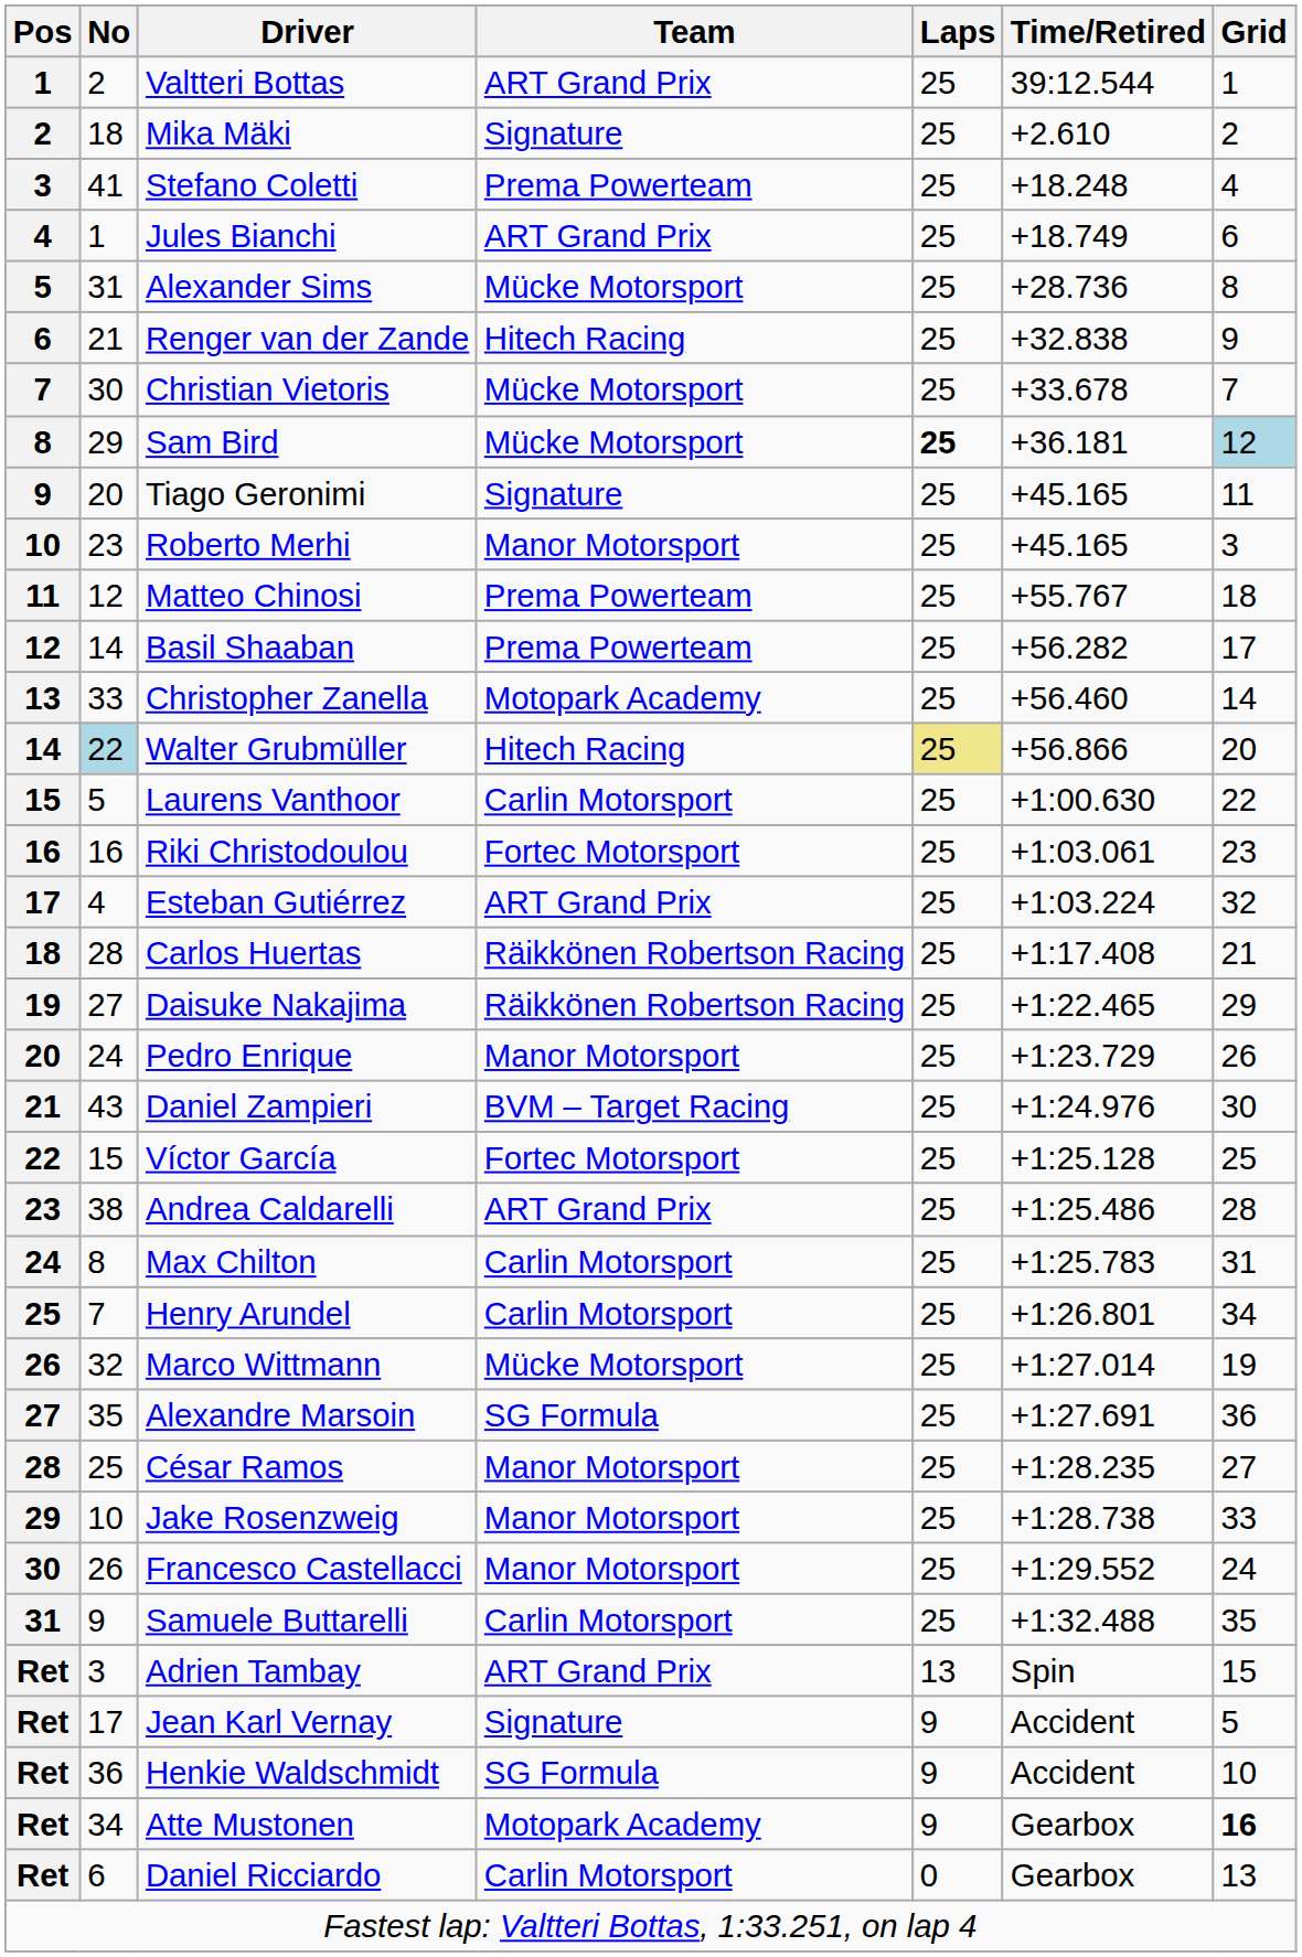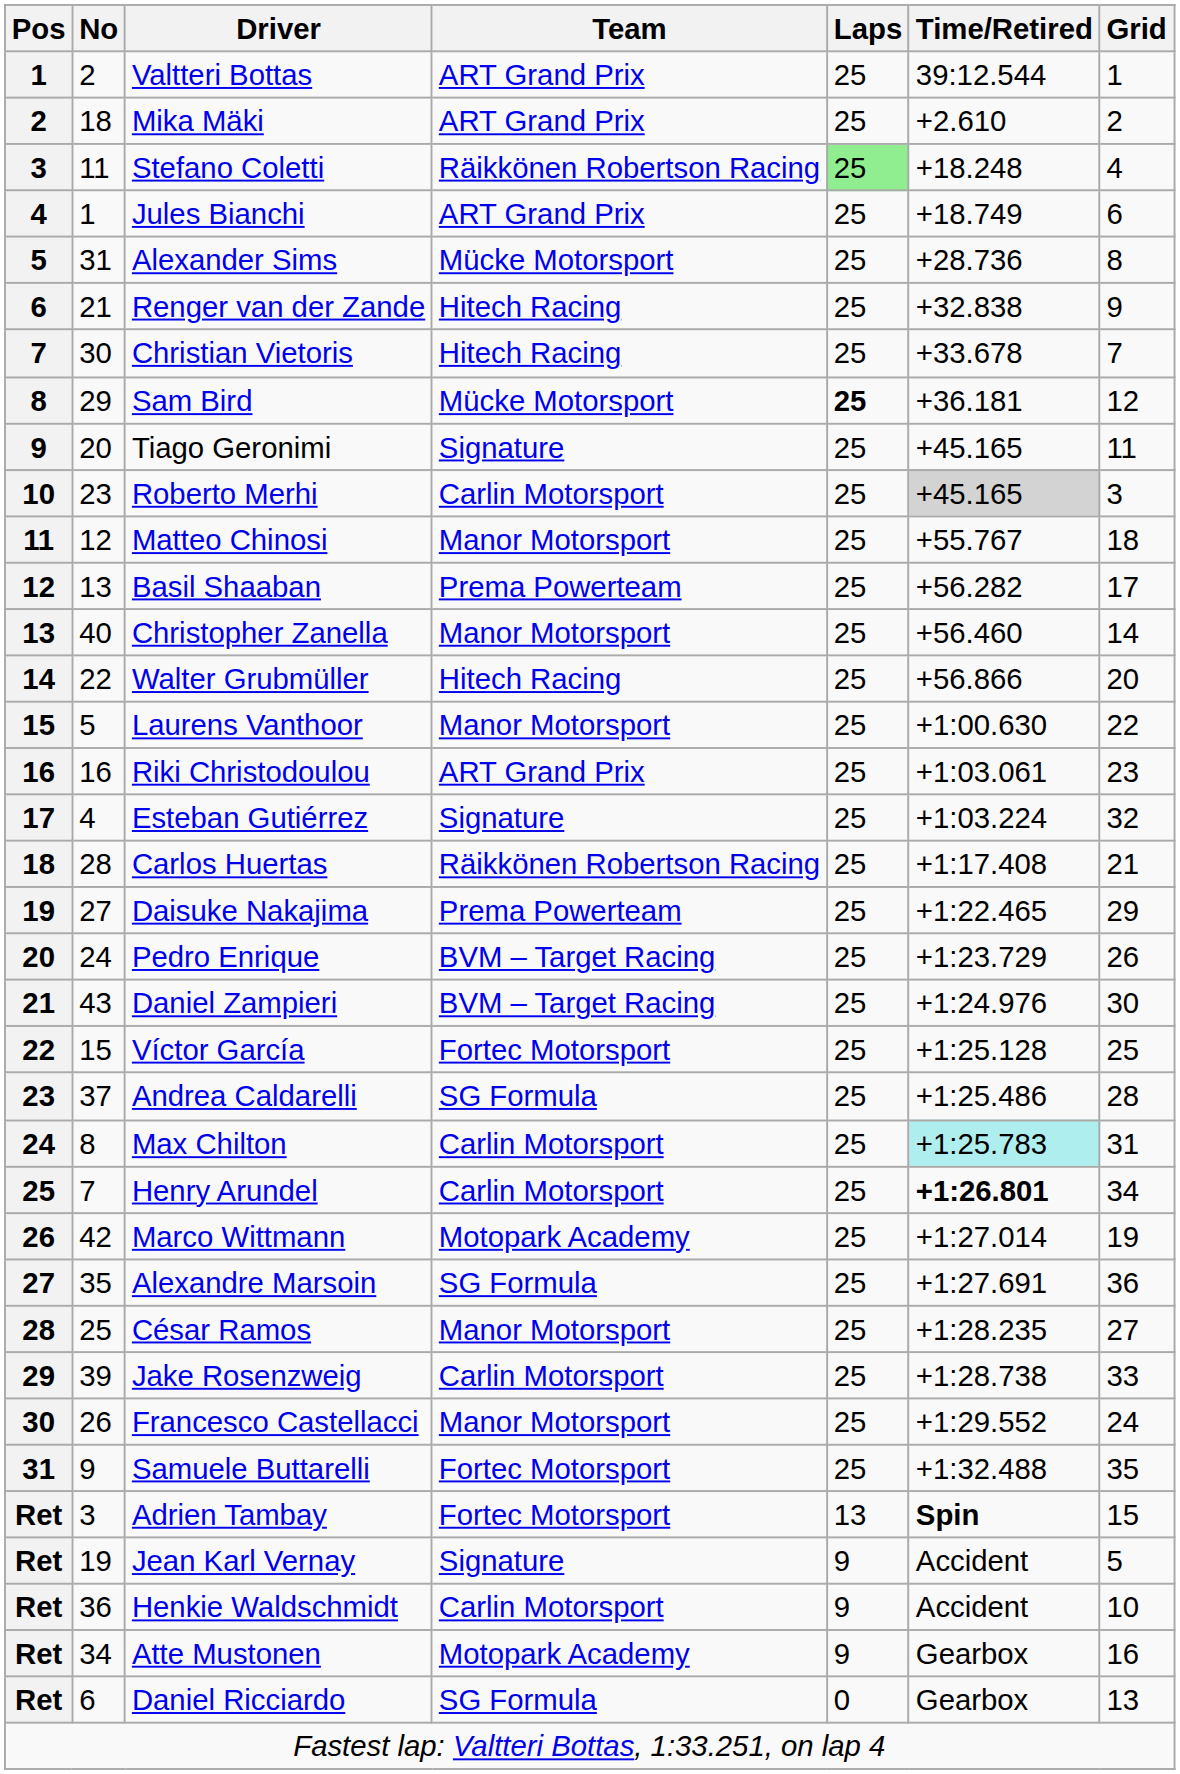Mika Mäki | Team: Signature -> ART Grand Prix
Stefano Coletti | No: 41 -> 11
Stefano Coletti | Team: Prema Powerteam -> Räikkönen Robertson Racing
Stefano Coletti | Laps: no background -> lightgreen background
Christian Vietoris | Team: Mücke Motorsport -> Hitech Racing
Sam Bird | Grid: lightblue background -> no background
Roberto Merhi | Team: Manor Motorsport -> Carlin Motorsport
Roberto Merhi | Time/Retired: no background -> lightgrey background
Matteo Chinosi | Team: Prema Powerteam -> Manor Motorsport
Basil Shaaban | No: 14 -> 13
Christopher Zanella | No: 33 -> 40
Christopher Zanella | Team: Motopark Academy -> Manor Motorsport
Walter Grubmüller | No: lightblue background -> no background
Walter Grubmüller | Laps: khaki background -> no background
Laurens Vanthoor | Team: Carlin Motorsport -> Manor Motorsport
Riki Christodoulou | Team: Fortec Motorsport -> ART Grand Prix
Esteban Gutiérrez | Team: ART Grand Prix -> Signature
Daisuke Nakajima | Team: Räikkönen Robertson Racing -> Prema Powerteam
Pedro Enrique | Team: Manor Motorsport -> BVM – Target Racing
Andrea Caldarelli | No: 38 -> 37
Andrea Caldarelli | Team: ART Grand Prix -> SG Formula
Max Chilton | Time/Retired: no background -> paleturquoise background
Henry Arundel | Time/Retired: normal -> bold
Marco Wittmann | No: 32 -> 42
Marco Wittmann | Team: Mücke Motorsport -> Motopark Academy
Jake Rosenzweig | No: 10 -> 39
Jake Rosenzweig | Team: Manor Motorsport -> Carlin Motorsport
Samuele Buttarelli | Team: Carlin Motorsport -> Fortec Motorsport
Adrien Tambay | Team: ART Grand Prix -> Fortec Motorsport
Adrien Tambay | Time/Retired: normal -> bold
Jean Karl Vernay | No: 17 -> 19
Henkie Waldschmidt | Team: SG Formula -> Carlin Motorsport
Atte Mustonen | Grid: bold -> normal
Daniel Ricciardo | Team: Carlin Motorsport -> SG Formula
